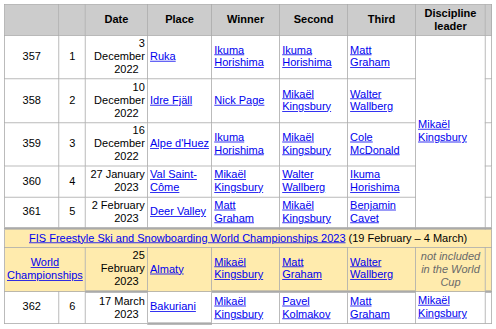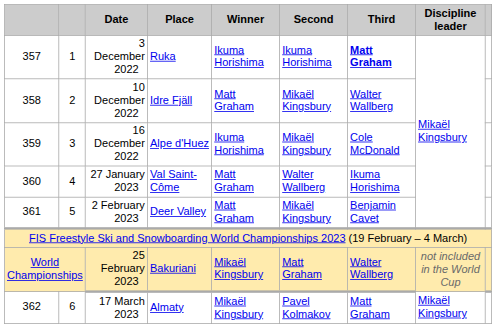3 December 2022 | Third: normal -> bold
10 December 2022 | Winner: Nick Page -> Matt Graham
27 January 2023 | Winner: Mikaël Kingsbury -> Matt Graham
25 February 2023 | Place: Almaty -> Bakuriani
17 March 2023 | Place: Bakuriani -> Almaty
